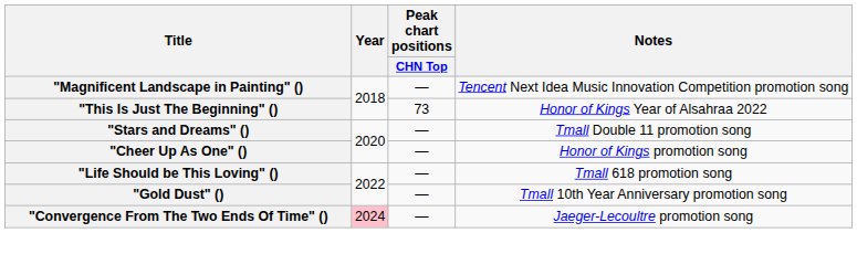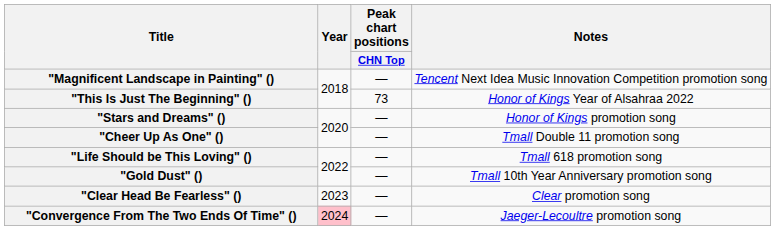"Stars and Dreams" () | Notes: Tmall Double 11 promotion song -> Honor of Kings promotion song
"Cheer Up As One" () | Notes: Honor of Kings promotion song -> Tmall Double 11 promotion song
+ row: "Clear Head Be Fearless" () | 2023 | — | Clear promotion song
